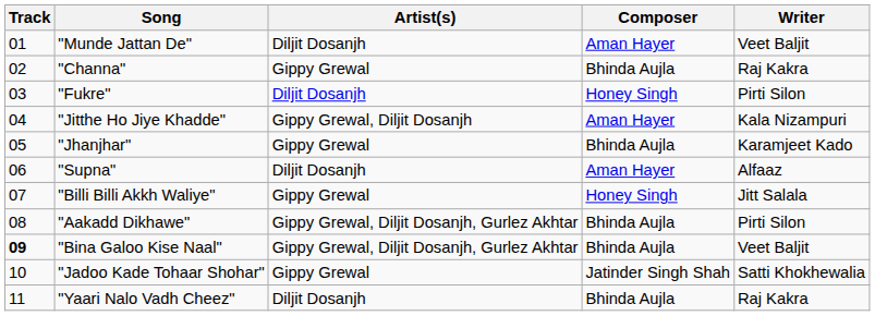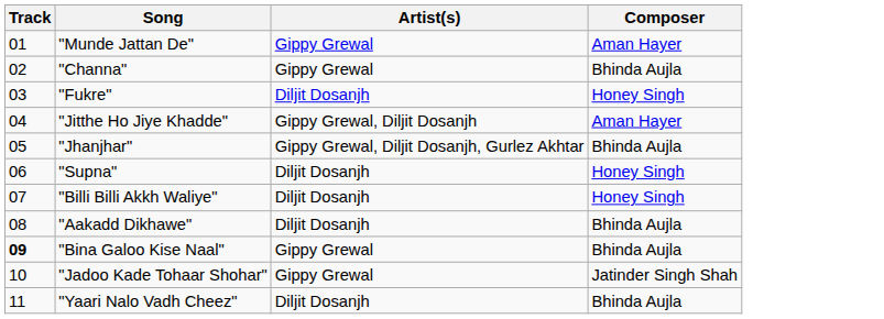- column: Writer | Veet Baljit | Raj Kakra | Pirti Silon | Kala Nizampuri | Karamjeet Kado | Alfaaz | Jitt Salala | Pirti Silon | Veet Baljit | Satti Khokhewalia | Raj Kakra
"Munde Jattan De" | Artist(s): Diljit Dosanjh -> Gippy Grewal
"Jhanjhar" | Artist(s): Gippy Grewal -> Gippy Grewal, Diljit Dosanjh, Gurlez Akhtar
"Supna" | Composer: Aman Hayer -> Honey Singh
"Billi Billi Akkh Waliye" | Artist(s): Gippy Grewal -> Diljit Dosanjh
"Aakadd Dikhawe" | Artist(s): Gippy Grewal, Diljit Dosanjh, Gurlez Akhtar -> Diljit Dosanjh
"Bina Galoo Kise Naal" | Artist(s): Gippy Grewal, Diljit Dosanjh, Gurlez Akhtar -> Gippy Grewal
